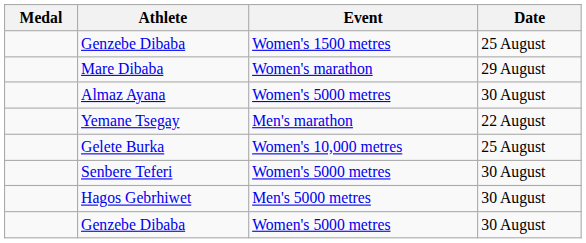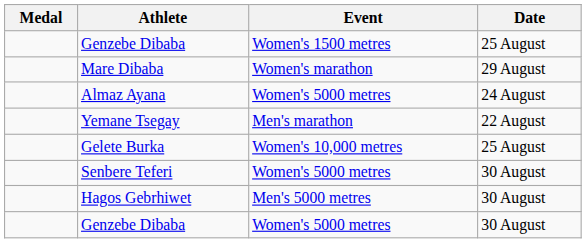Almaz Ayana | Date: 30 August -> 24 August
